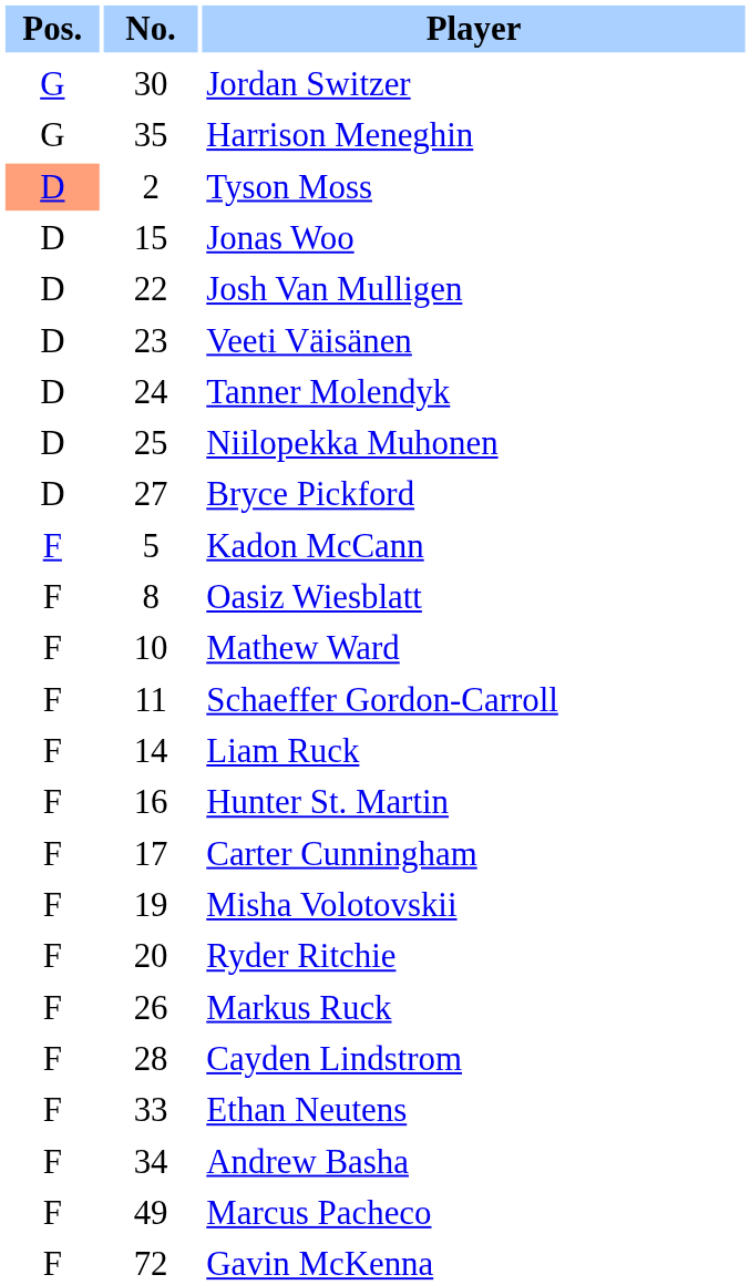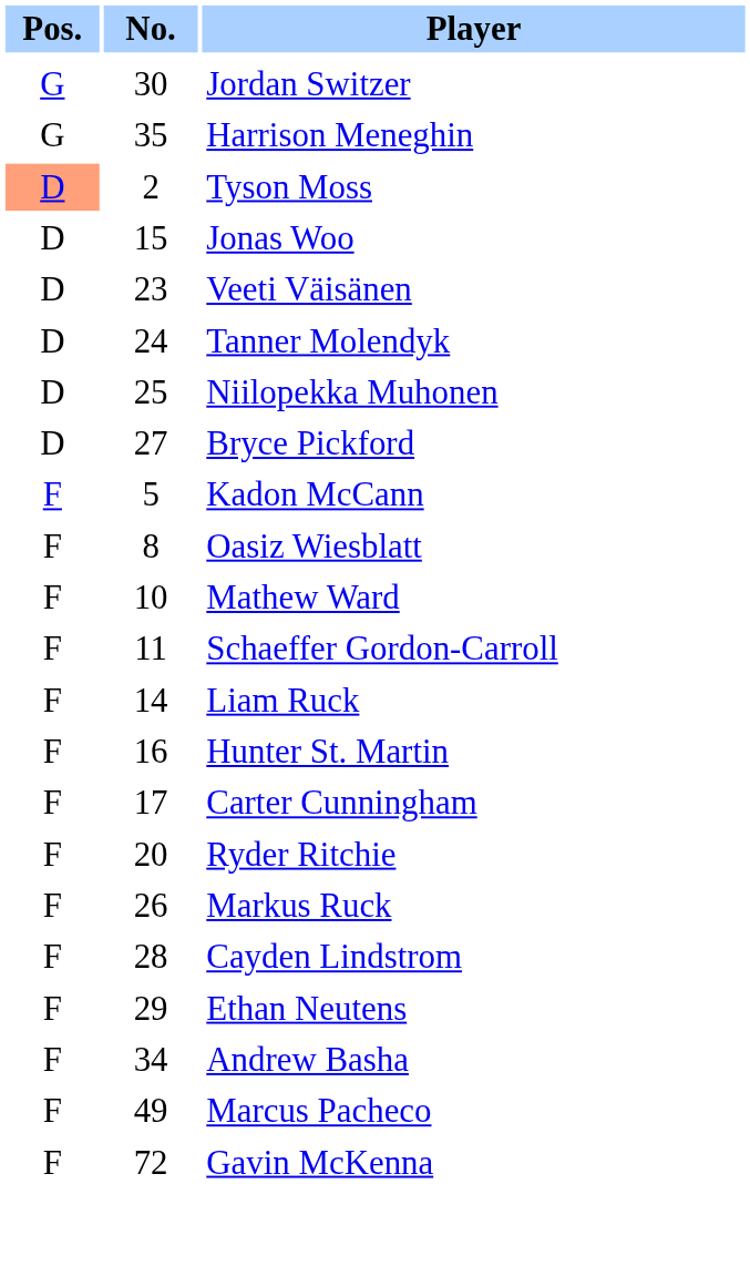- row: D | 22 | Josh Van Mulligen
- row: F | 19 | Misha Volotovskii
Ethan Neutens | No.: 33 -> 29
